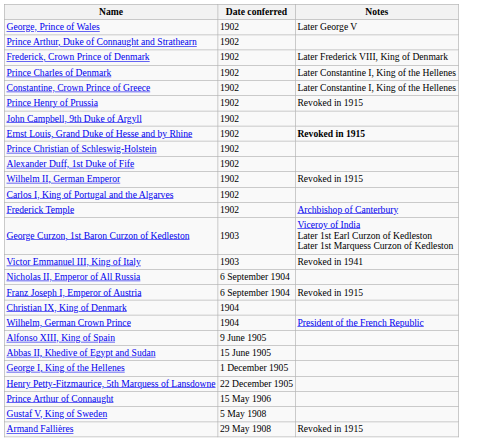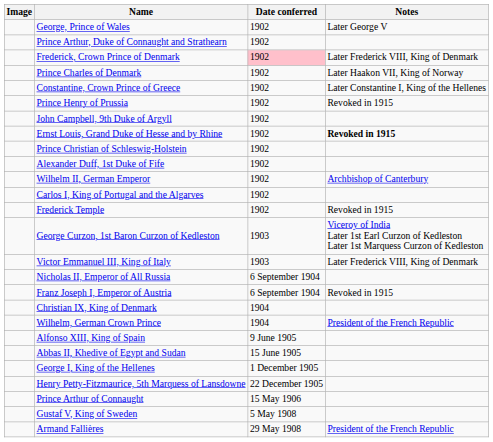+ column: Image
Frederick, Crown Prince of Denmark | Date conferred: no background -> pink background
Prince Charles of Denmark | Notes: Later Constantine I, King of the Hellenes -> Later Haakon VII, King of Norway
Wilhelm II, German Emperor | Notes: Revoked in 1915 -> Archbishop of Canterbury
Frederick Temple | Notes: Archbishop of Canterbury -> Revoked in 1915
Victor Emmanuel III, King of Italy | Notes: Revoked in 1941 -> Later Frederick VIII, King of Denmark
Armand Fallières | Notes: Revoked in 1915 -> President of the French Republic
